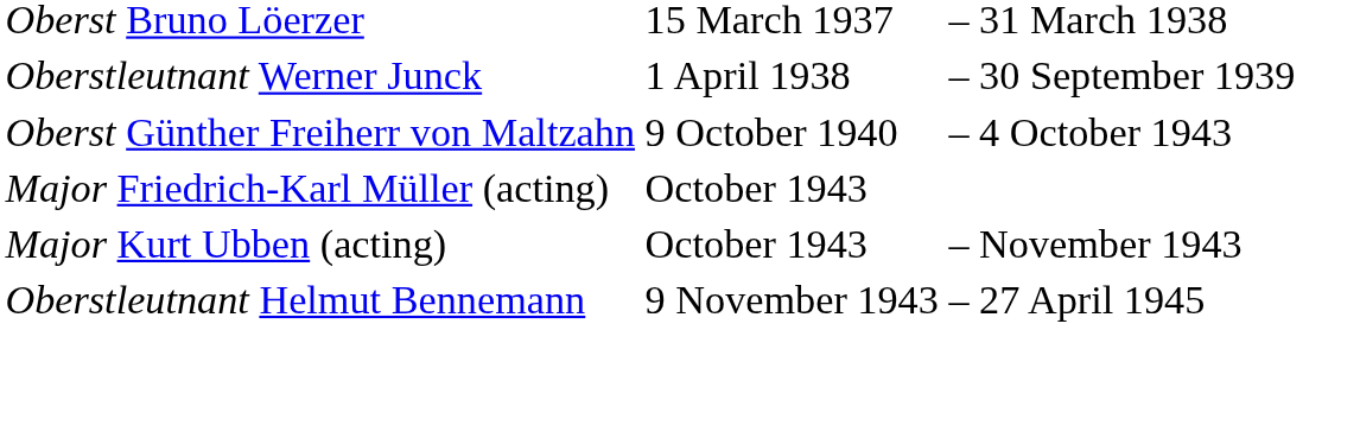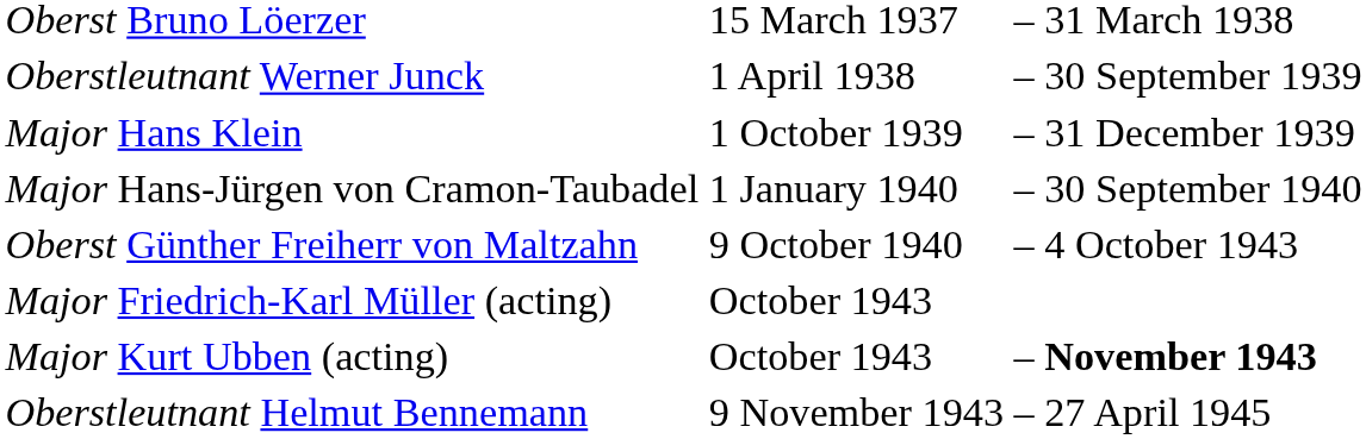+ row: Major Hans Klein | 1 October 1939 | – | 31 December 1939
+ row: Major Hans-Jürgen von Cramon-Taubadel | 1 January 1940 | – | 30 September 1940
Major Kurt Ubben (acting) | column 4: normal -> bold
